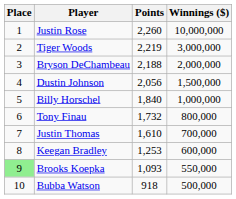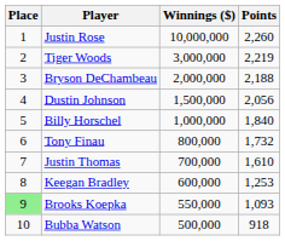columns swapped: Points <-> Winnings ($)
